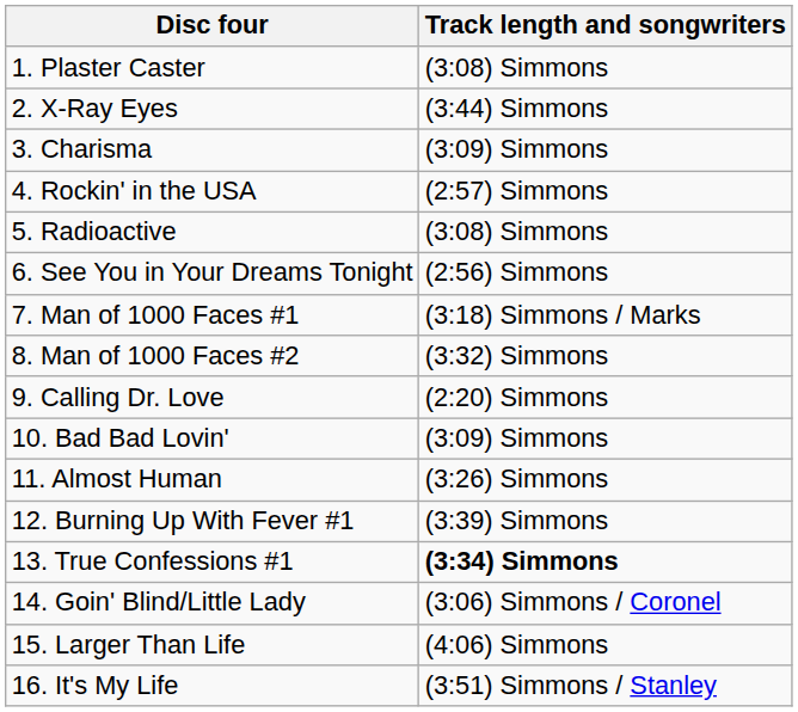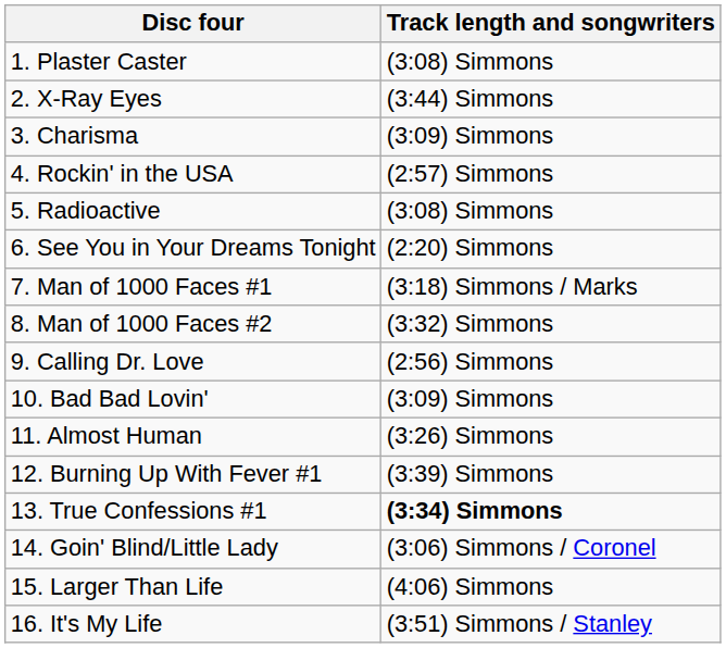6. See You in Your Dreams Tonight | Track length and songwriters: (2:56) Simmons -> (2:20) Simmons
9. Calling Dr. Love | Track length and songwriters: (2:20) Simmons -> (2:56) Simmons
